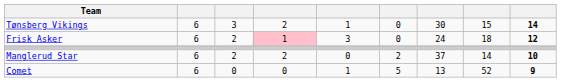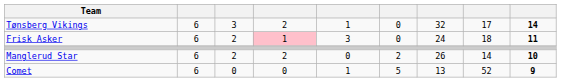Tønsberg Vikings | column 7: 30 -> 32
Tønsberg Vikings | column 8: 15 -> 17
Frisk Asker | column 9: 12 -> 11
Manglerud Star | column 7: 37 -> 26
